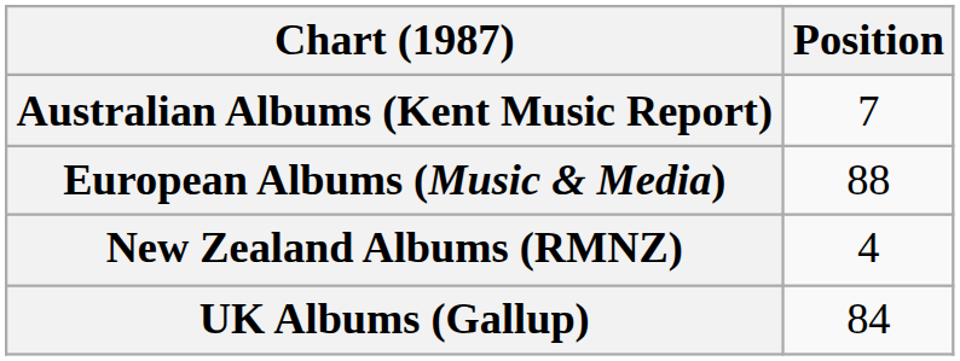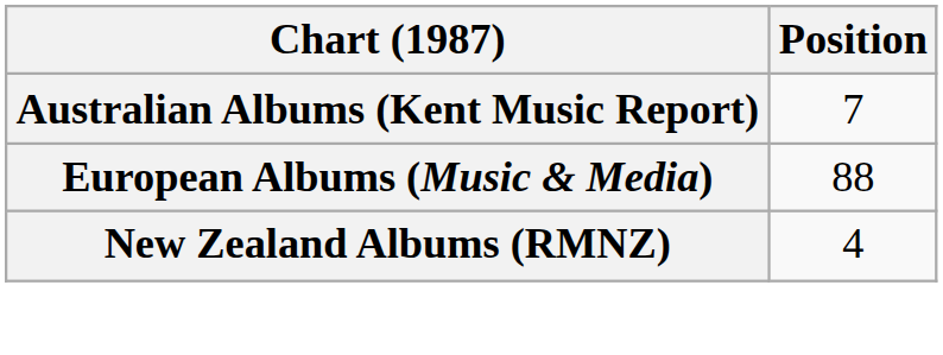- row: UK Albums (Gallup) | 84
